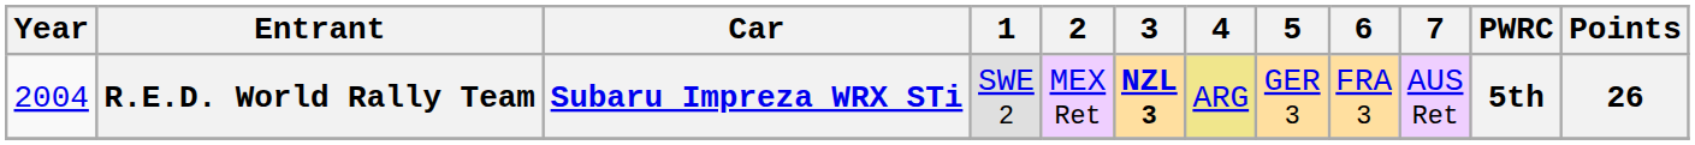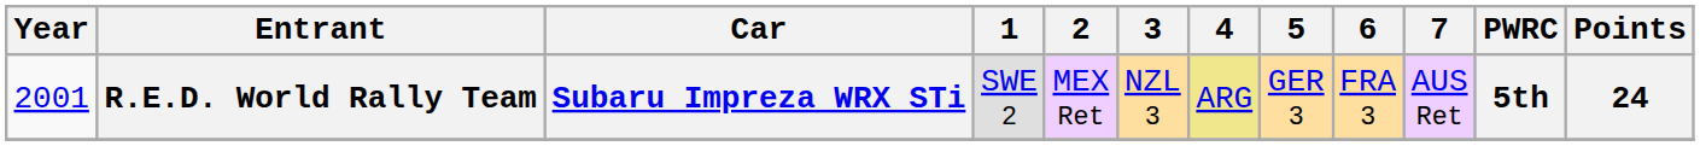R.E.D. World Rally Team | Year: 2004 -> 2001
R.E.D. World Rally Team | 3: bold -> normal
R.E.D. World Rally Team | Points: 26 -> 24
